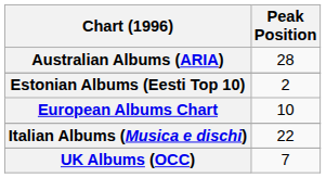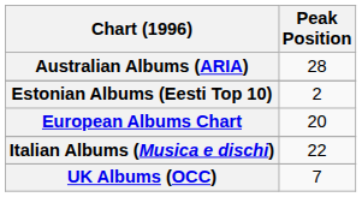European Albums Chart | Peak Position: 10 -> 20
